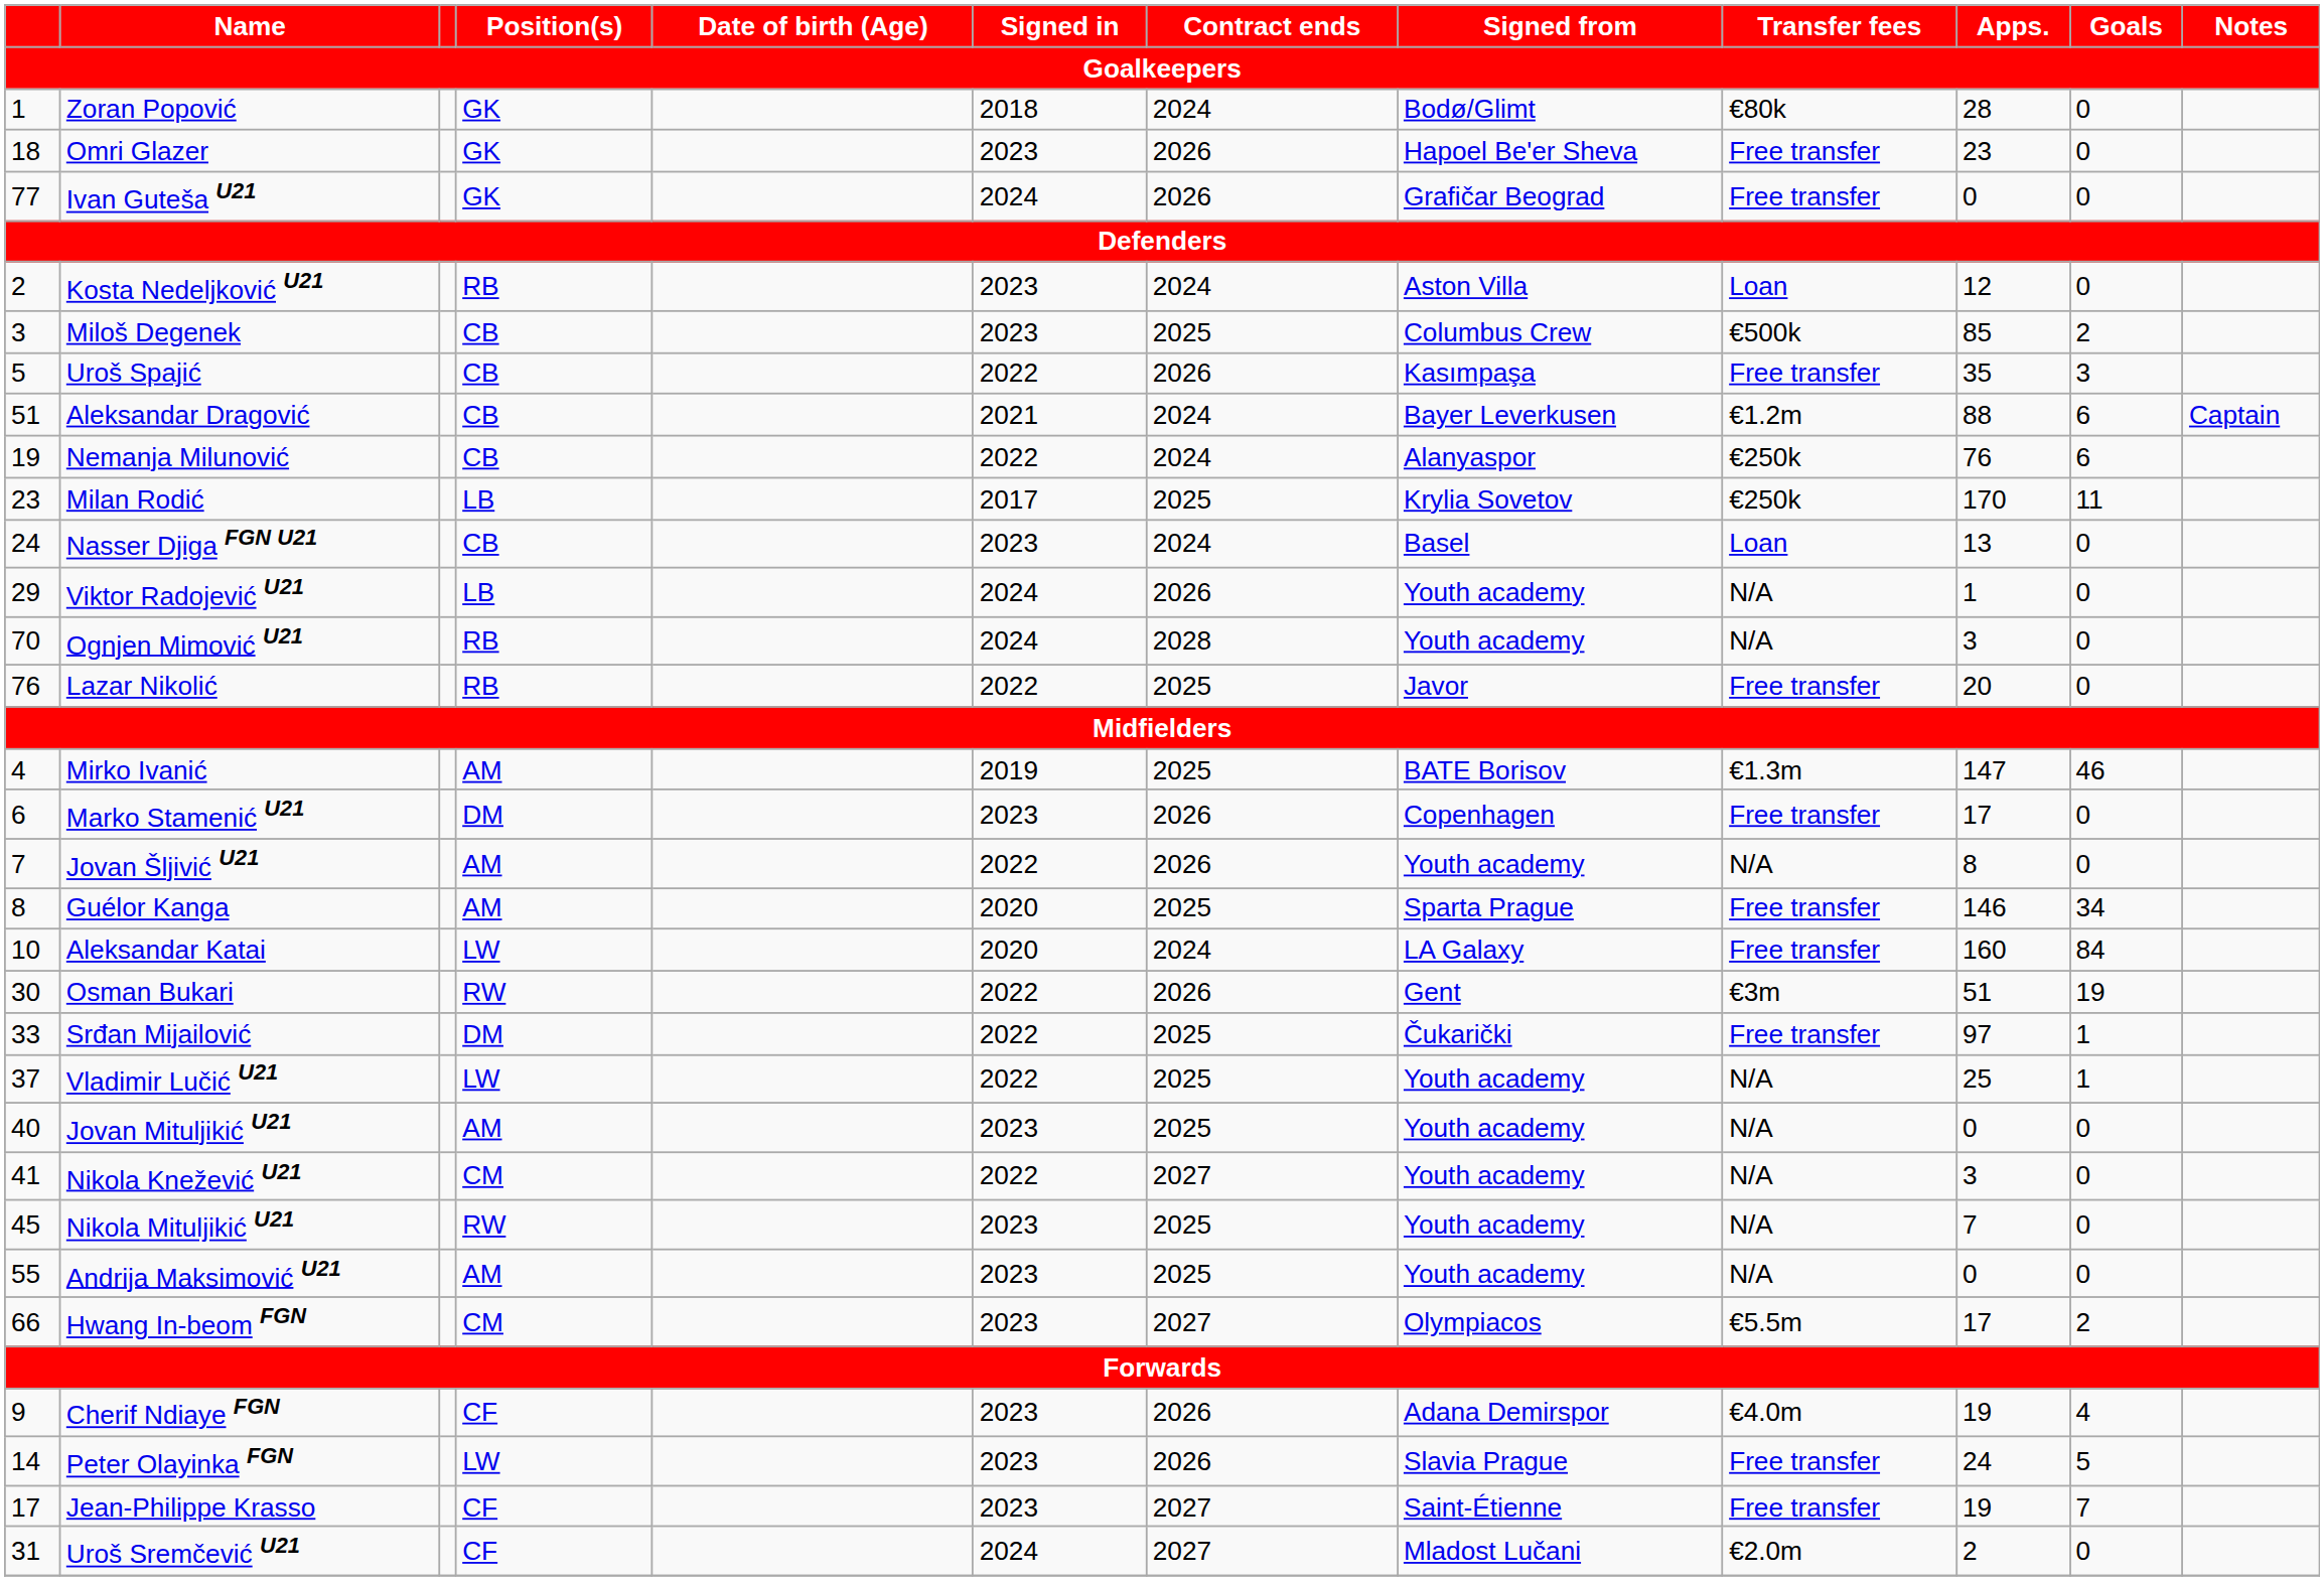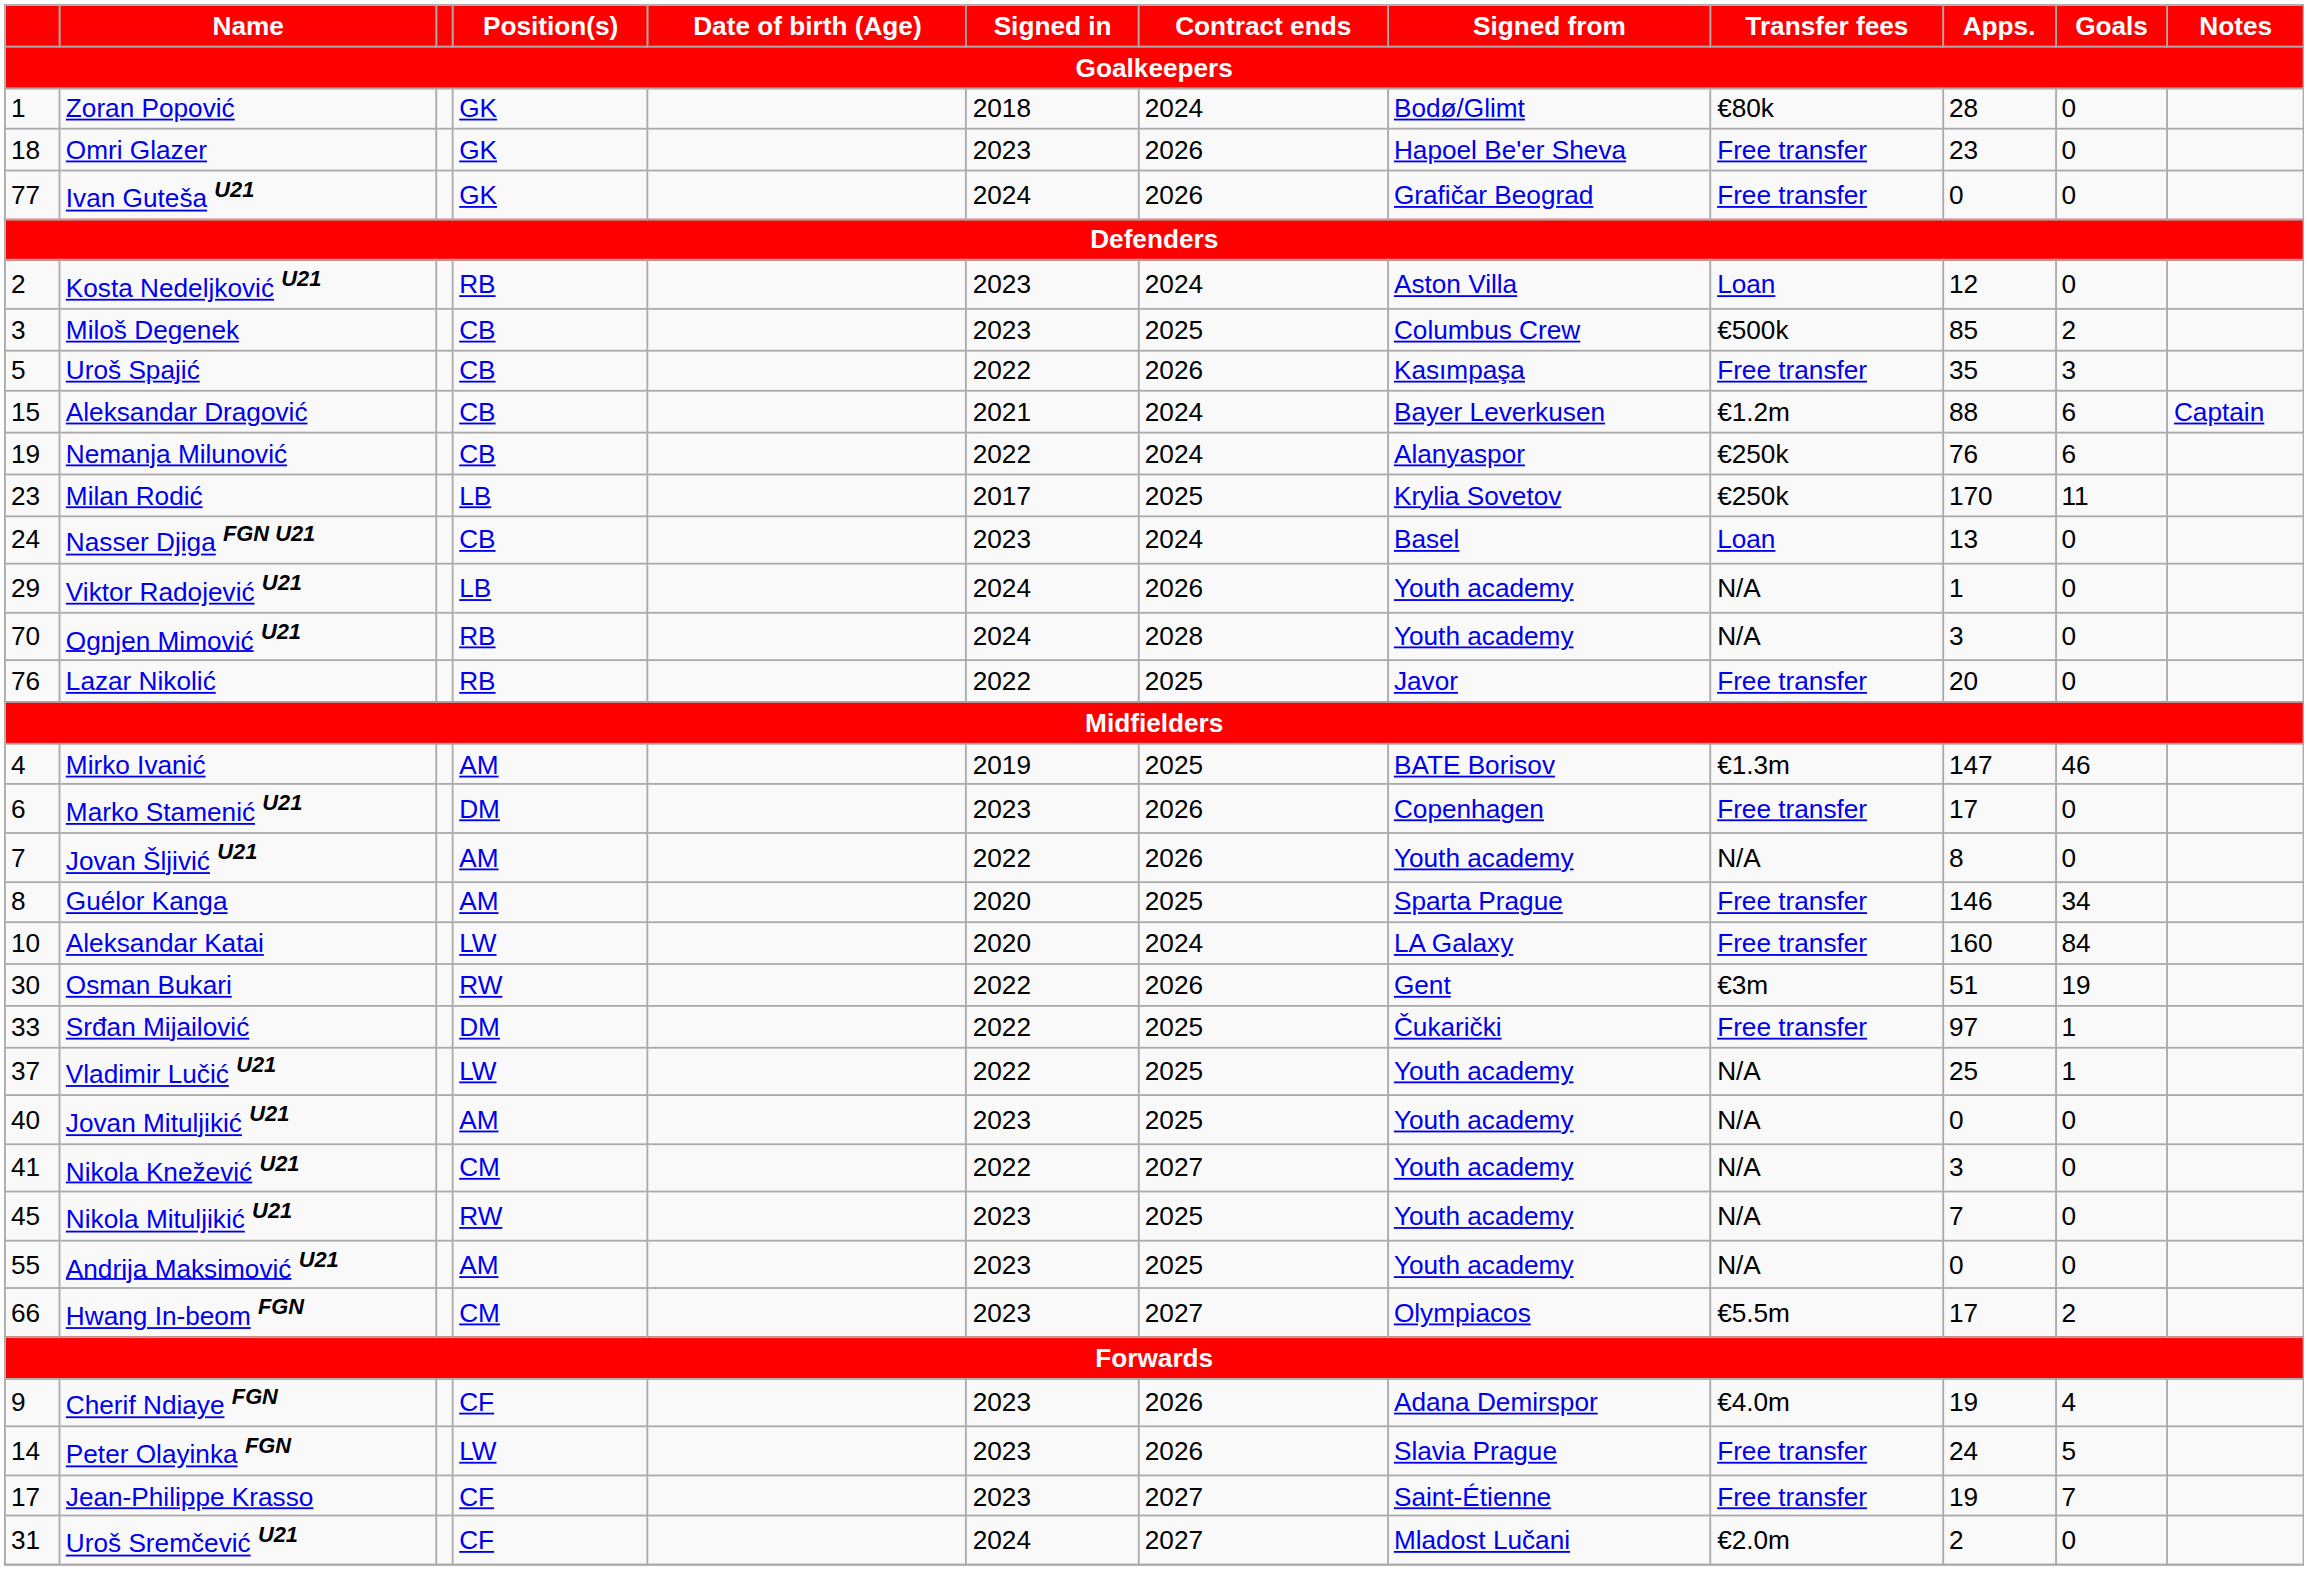Aleksandar Dragović | column 1: 51 -> 15
